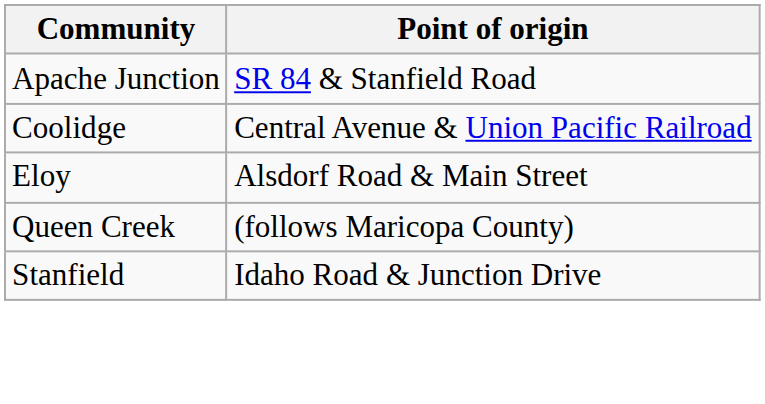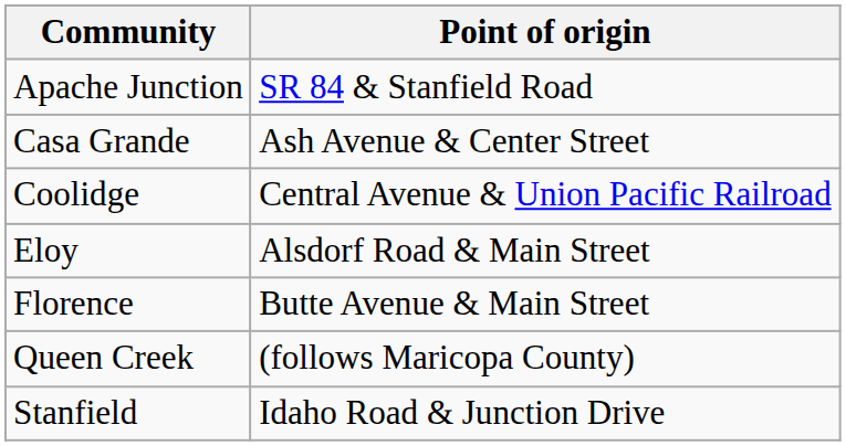+ row: Casa Grande | Ash Avenue & Center Street
+ row: Florence | Butte Avenue & Main Street
